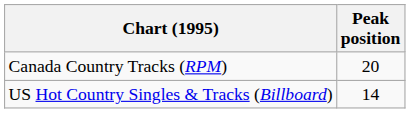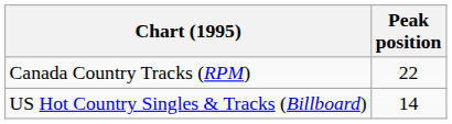Canada Country Tracks (RPM) | Peak position: 20 -> 22
